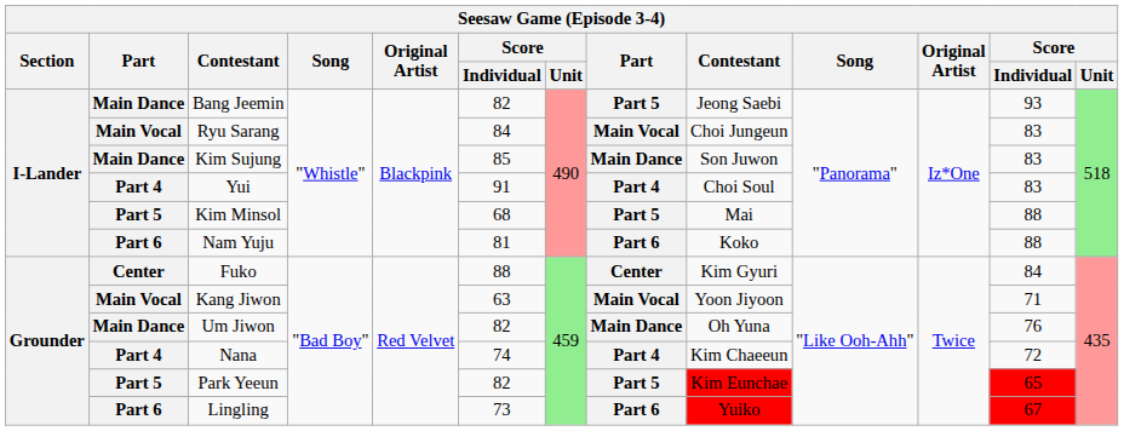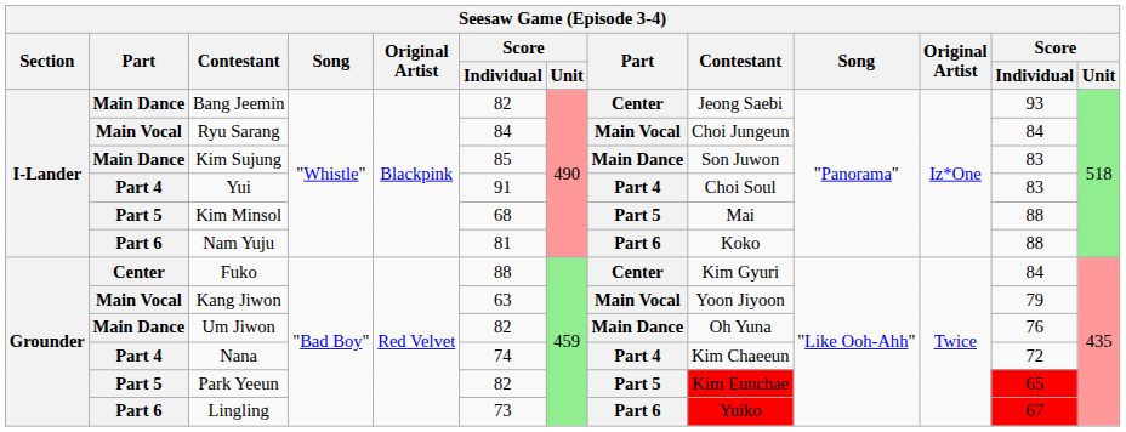Bang Jeemin | column 8: Part 5 -> Center
Ryu Sarang | column 12: 83 -> 84
Kang Jiwon | column 12: 71 -> 79
